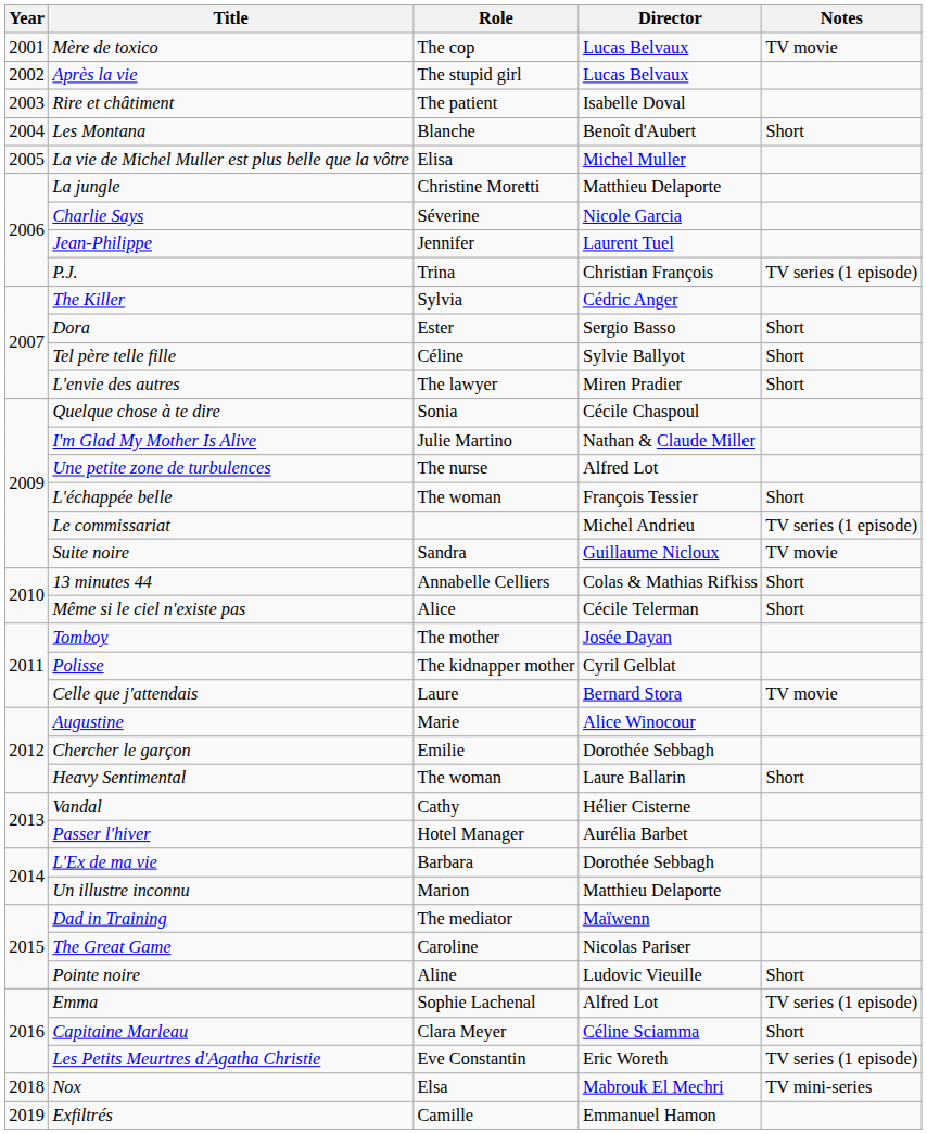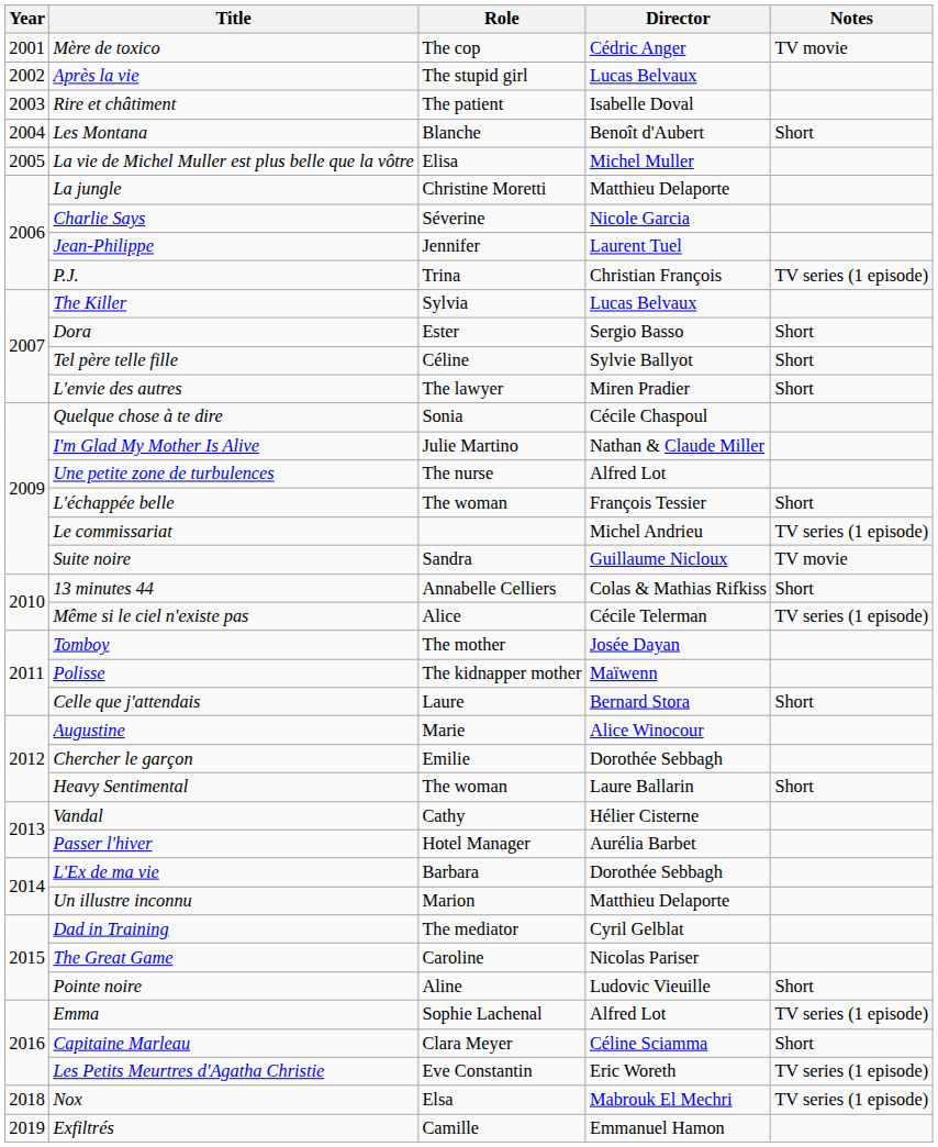Mère de toxico | Director: Lucas Belvaux -> Cédric Anger
The Killer | Director: Cédric Anger -> Lucas Belvaux
Même si le ciel n'existe pas | Notes: Short -> TV series (1 episode)
Polisse | Director: Cyril Gelblat -> Maïwenn
Celle que j'attendais | Notes: TV movie -> Short
Dad in Training | Director: Maïwenn -> Cyril Gelblat
Nox | Notes: TV mini-series -> TV series (1 episode)
